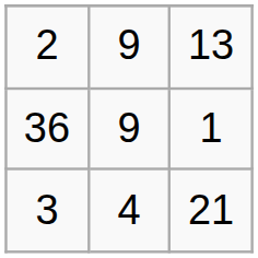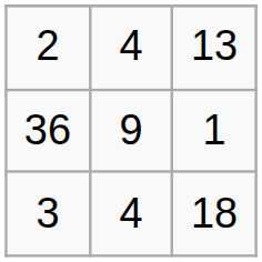2 | column 2: 9 -> 4
3 | column 3: 21 -> 18
